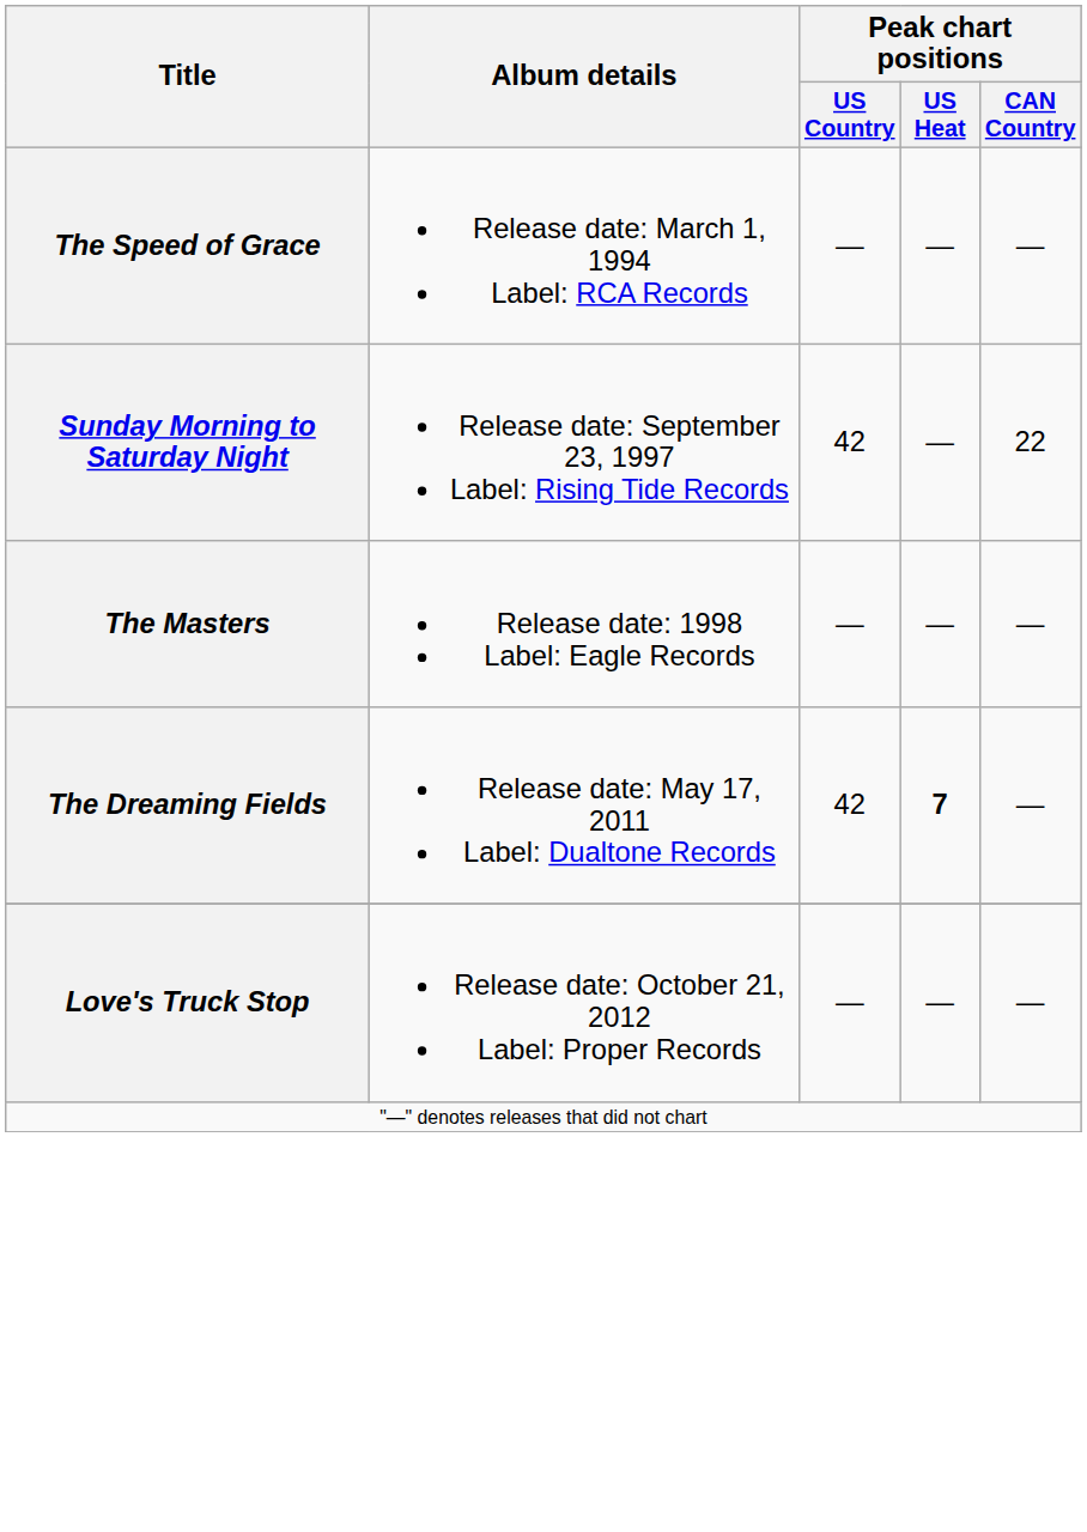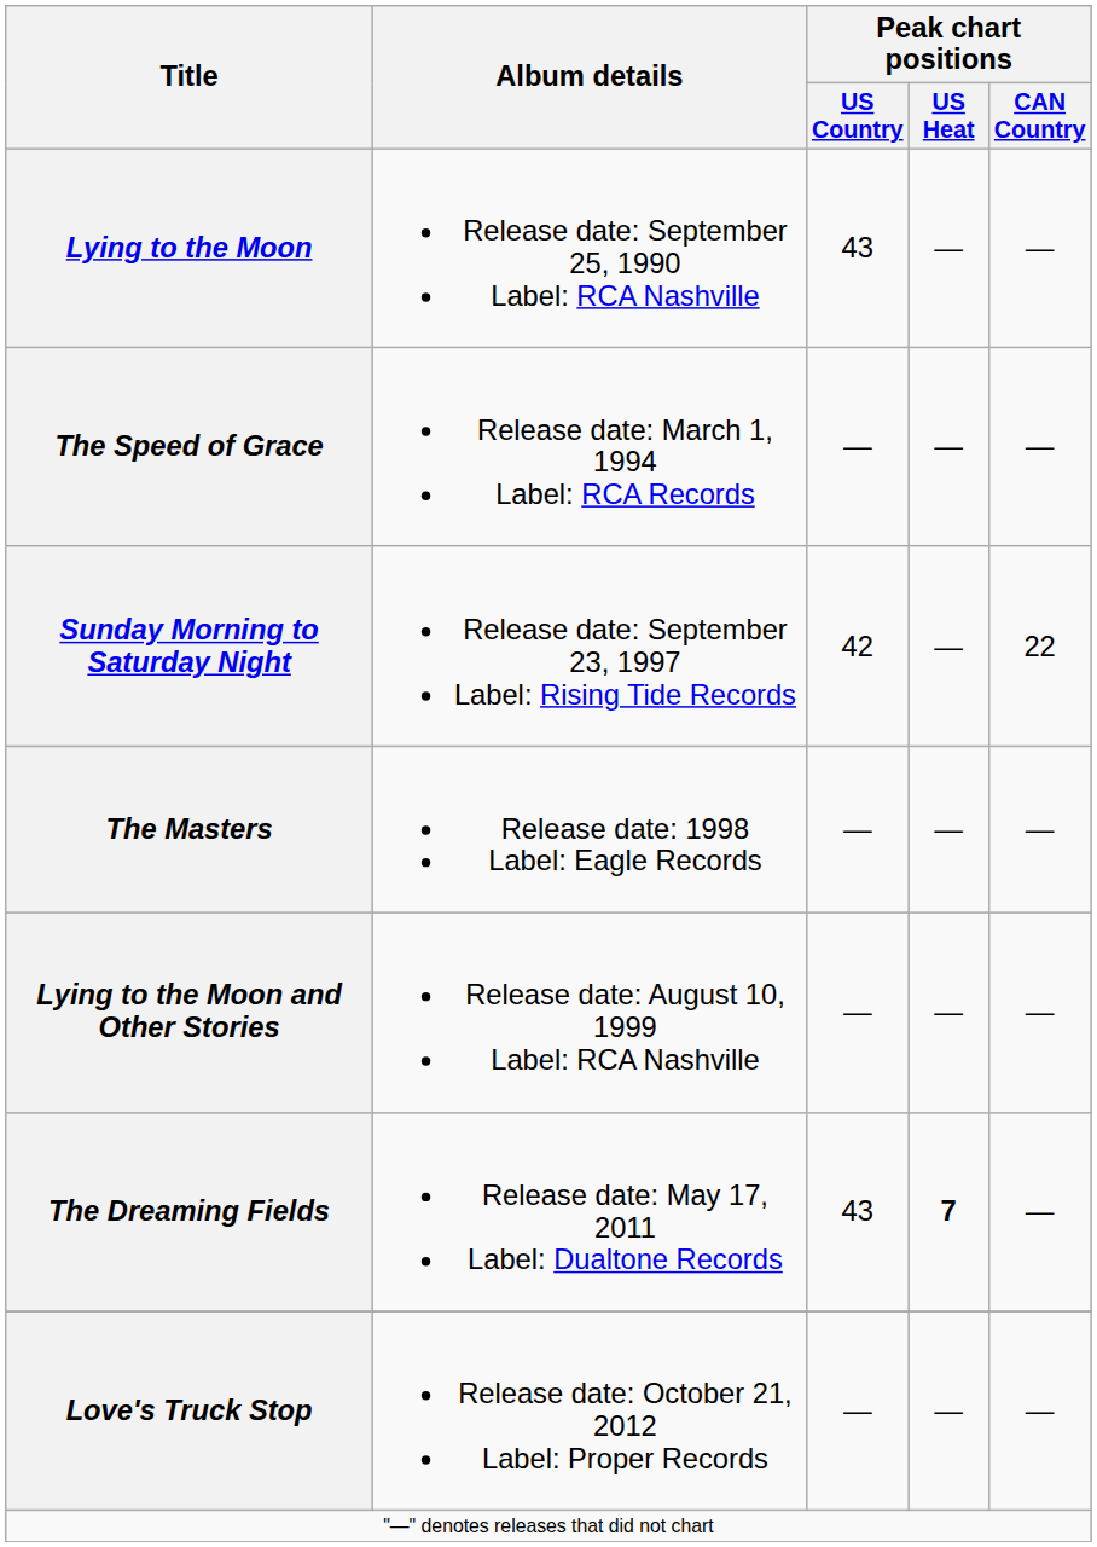+ row: Lying to the Moon | Release date: September 25, 1990 Label: RCA Nashville | 43 | — | —
+ row: Lying to the Moon and Other Stories | Release date: August 10, 1999 Label: RCA Nashville | — | — | —
The Dreaming Fields | Peak chart positions / US Country: 42 -> 43
